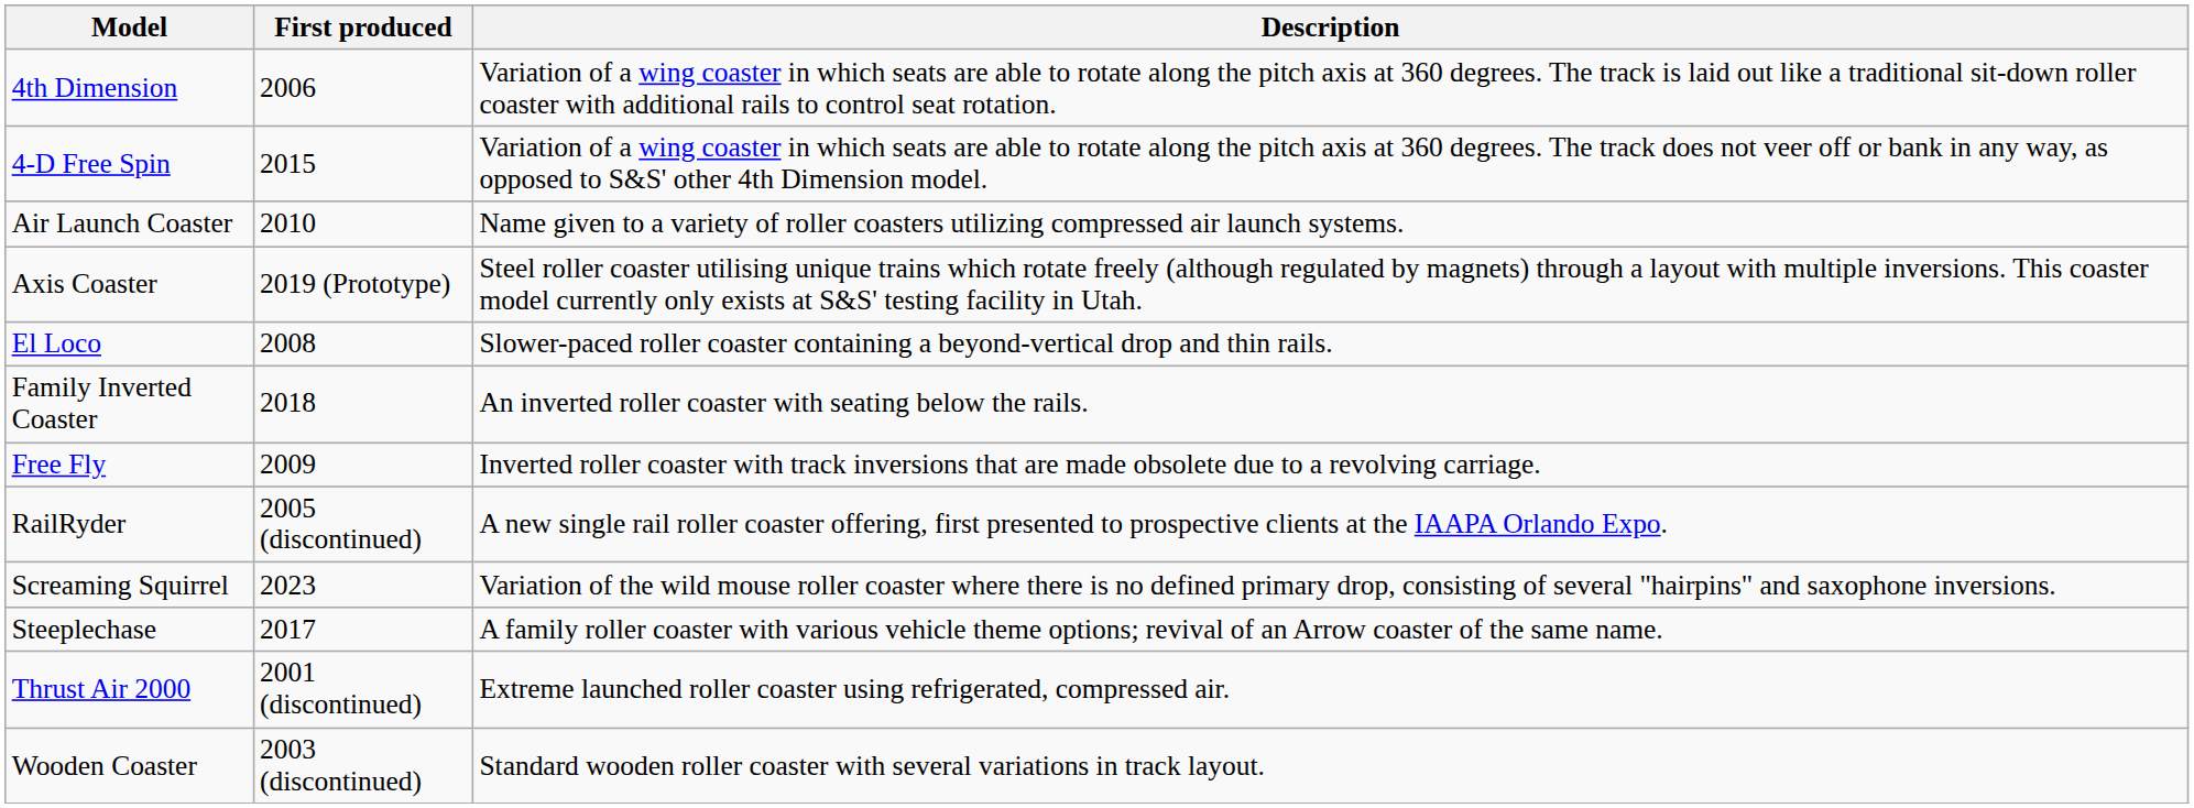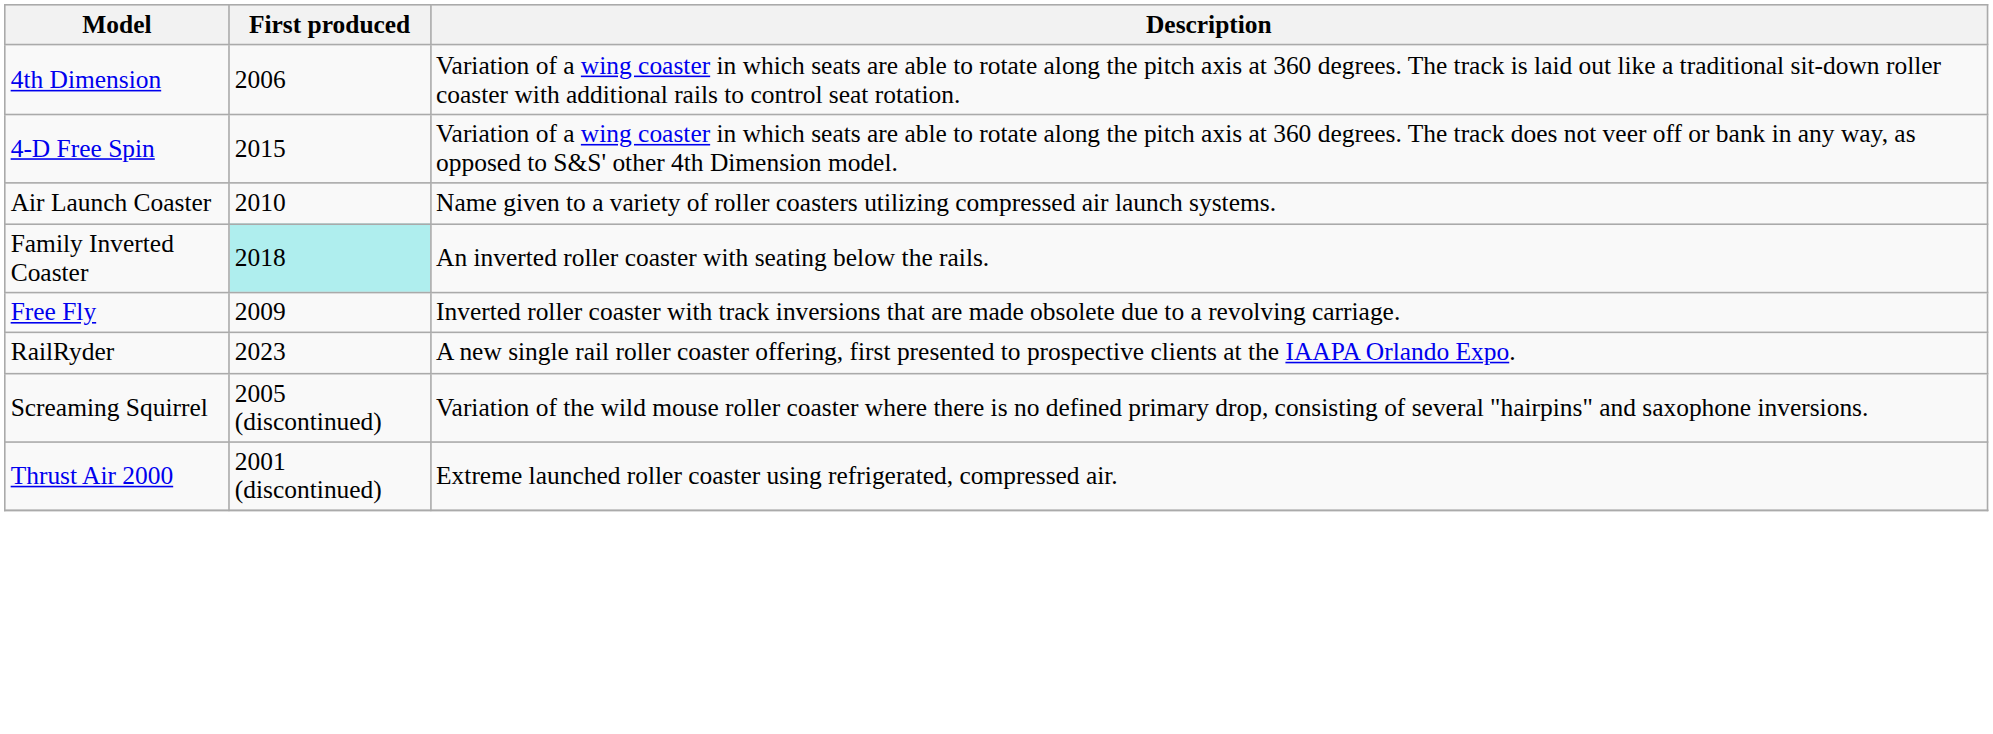- row: Axis Coaster | 2019 (Prototype) | Steel roller coaster utilising unique trains which rotate freely (although regulated by magnets) through a layout with multiple inversions. This coaster model currently only exists at S&S' testing facility in Utah.
- row: El Loco | 2008 | Slower-paced roller coaster containing a beyond-vertical drop and thin rails.
Family Inverted Coaster | First produced: no background -> paleturquoise background
RailRyder | First produced: 2005 (discontinued) -> 2023
Screaming Squirrel | First produced: 2023 -> 2005 (discontinued)
- row: Steeplechase | 2017 | A family roller coaster with various vehicle theme options; revival of an Arrow coaster of the same name.
- row: Wooden Coaster | 2003 (discontinued) | Standard wooden roller coaster with several variations in track layout.
